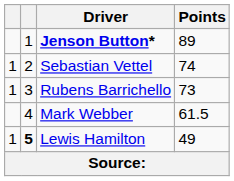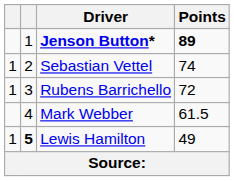Jenson Button* | Points: normal -> bold
Rubens Barrichello | Points: 73 -> 72
